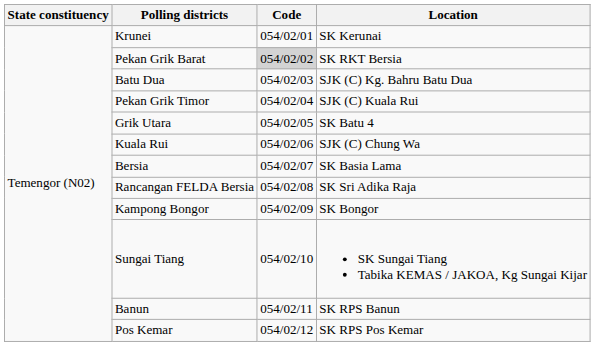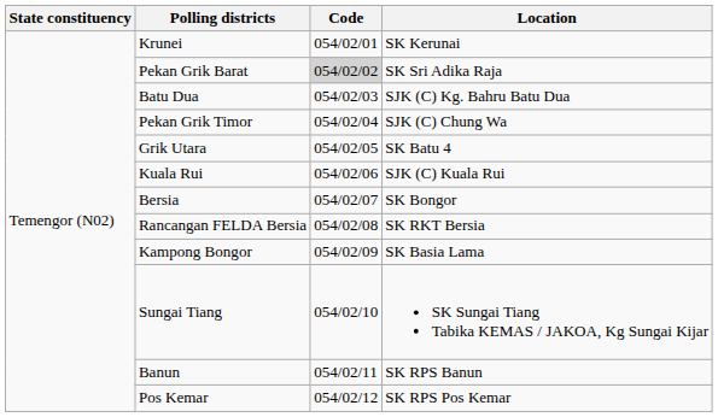Pekan Grik Barat | Location: SK RKT Bersia -> SK Sri Adika Raja
Pekan Grik Timor | Location: SJK (C) Kuala Rui -> SJK (C) Chung Wa
Kuala Rui | Location: SJK (C) Chung Wa -> SJK (C) Kuala Rui
Bersia | Location: SK Basia Lama -> SK Bongor
Rancangan FELDA Bersia | Location: SK Sri Adika Raja -> SK RKT Bersia
Kampong Bongor | Location: SK Bongor -> SK Basia Lama
